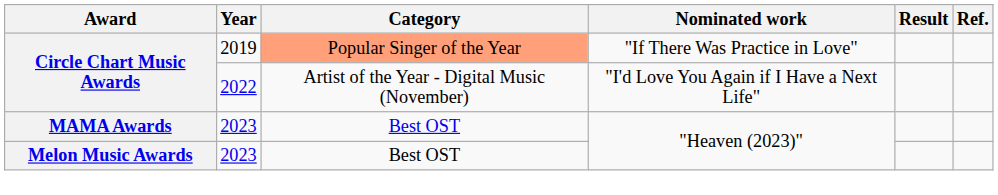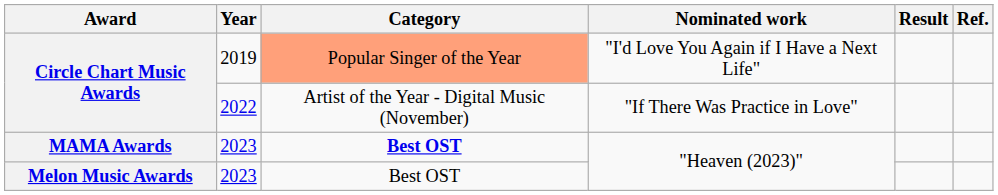Circle Chart Music Awards / 2019 | Nominated work: "If There Was Practice in Love" -> "I'd Love You Again if I Have a Next Life"
Circle Chart Music Awards / 2022 | Nominated work: "I'd Love You Again if I Have a Next Life" -> "If There Was Practice in Love"
MAMA Awards | Category: normal -> bold
